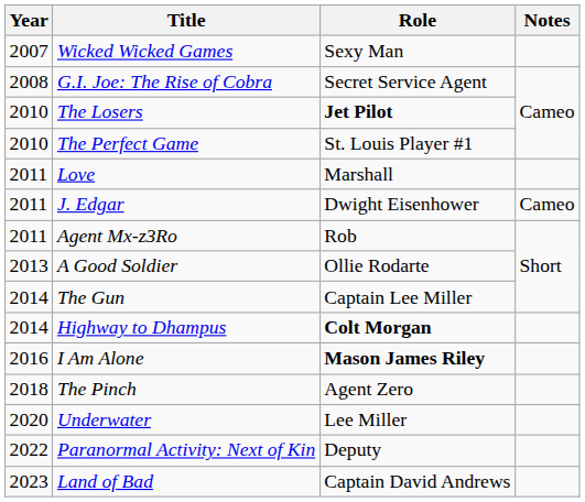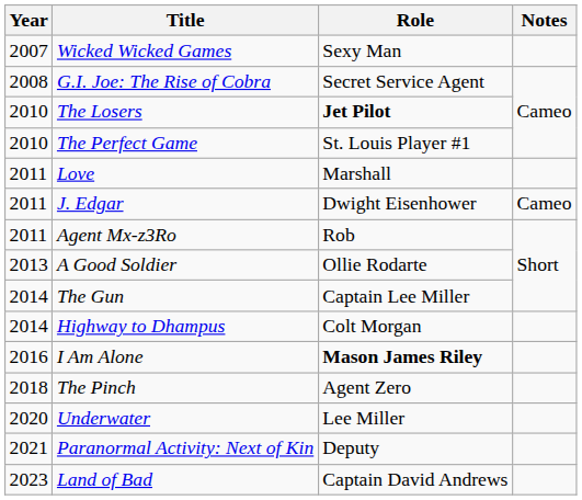Highway to Dhampus | Role: bold -> normal
Paranormal Activity: Next of Kin | Year: 2022 -> 2021
